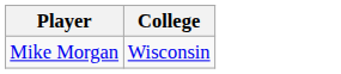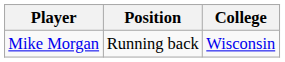+ column: Position | Running back
